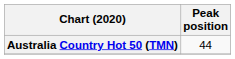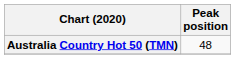Australia Country Hot 50 (TMN) | Peak position: 44 -> 48
